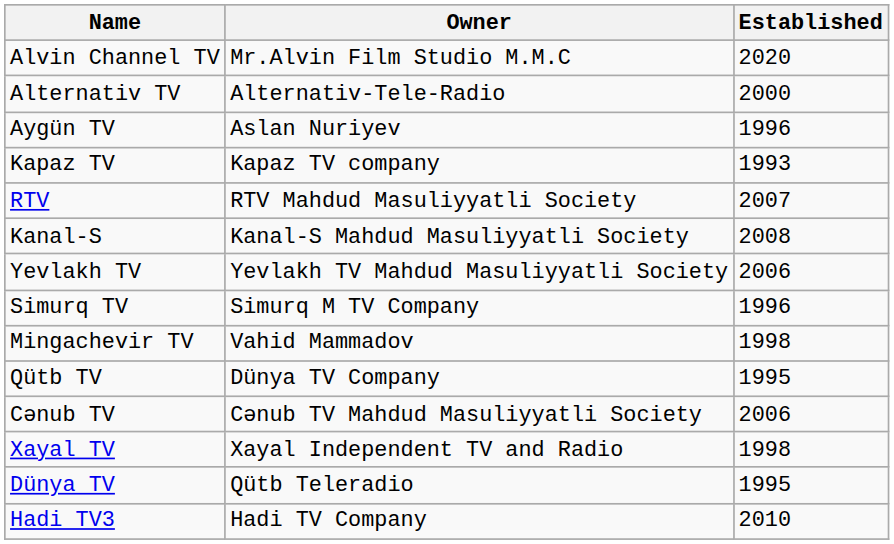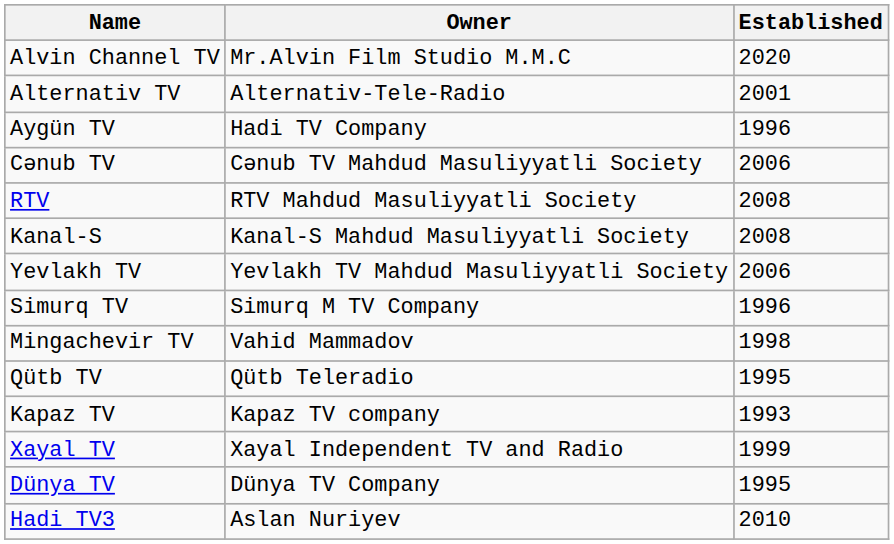Alternativ TV | Established: 2000 -> 2001
Aygün TV | Owner: Aslan Nuriyev -> Hadi TV Company
rows swapped: Cənub TV <-> Kapaz TV
RTV | Established: 2007 -> 2008
Qütb TV | Owner: Dünya TV Company -> Qütb Teleradio
Xayal TV | Established: 1998 -> 1999
Dünya TV | Owner: Qütb Teleradio -> Dünya TV Company
Hadi TV3 | Owner: Hadi TV Company -> Aslan Nuriyev
